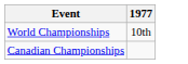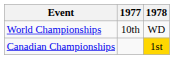+ column: 1978 | WD | 1st
